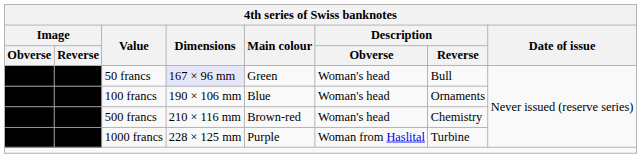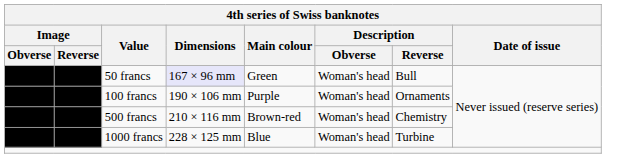100 francs | Main colour: Blue -> Purple
1000 francs | Main colour: Purple -> Blue
1000 francs | Description / Obverse: Woman from Haslital -> Woman's head
